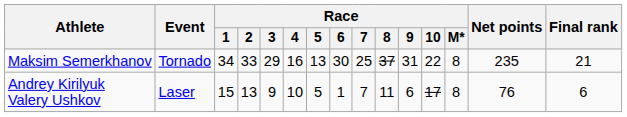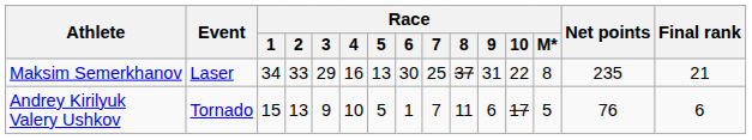Maksim Semerkhanov | Event: Tornado -> Laser
Andrey Kirilyuk Valery Ushkov | Event: Laser -> Tornado
Andrey Kirilyuk Valery Ushkov | Race / M*: 8 -> 5
